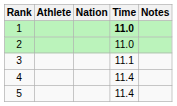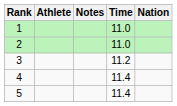columns swapped: Nation <-> Notes
1 | Time: bold -> normal
3 | Time: 11.1 -> 11.2
